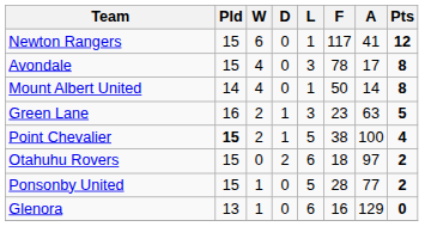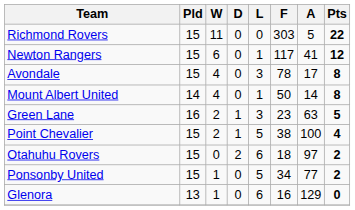+ row: Richmond Rovers | 15 | 11 | 0 | 0 | 303 | 5 | 22
Point Chevalier | Pld: bold -> normal
Ponsonby United | F: 28 -> 34
